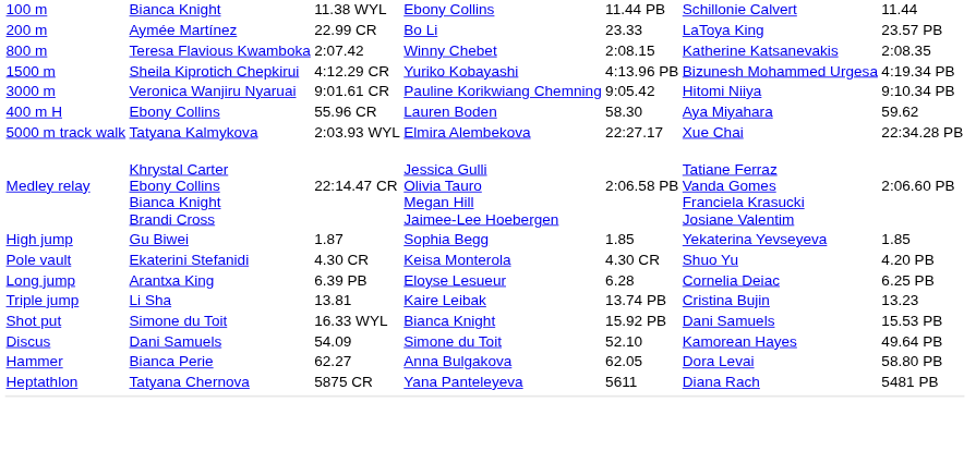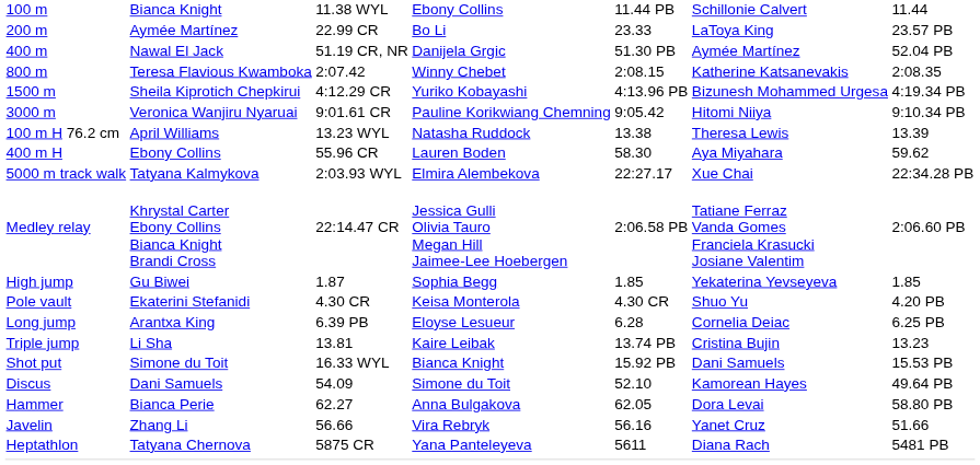+ row: 400 m | Nawal El Jack | 51.19 CR, NR | Danijela Grgic | 51.30 PB | Aymée Martínez | 52.04 PB
+ row: 100 m H 76.2 cm | April Williams | 13.23 WYL | Natasha Ruddock | 13.38 | Theresa Lewis | 13.39
+ row: Javelin | Zhang Li | 56.66 | Vira Rebryk | 56.16 | Yanet Cruz | 51.66
